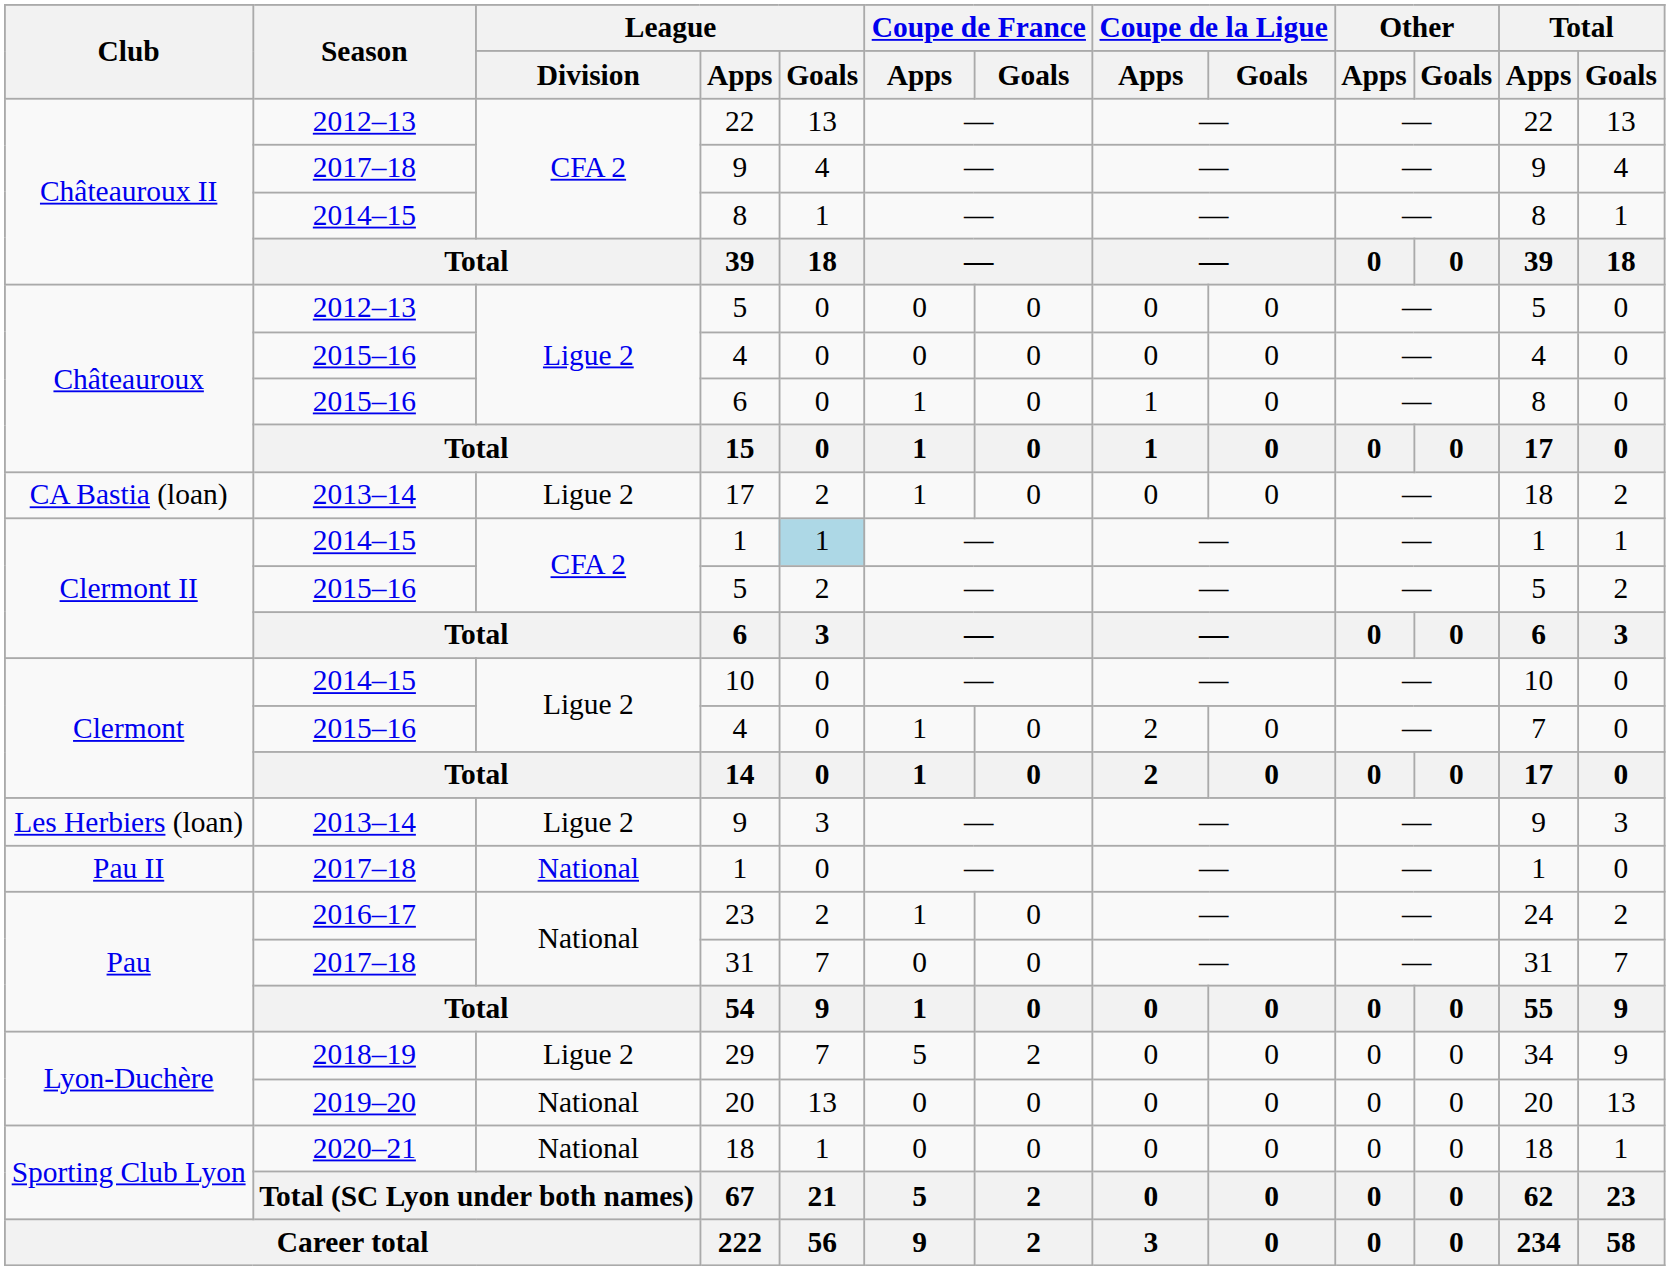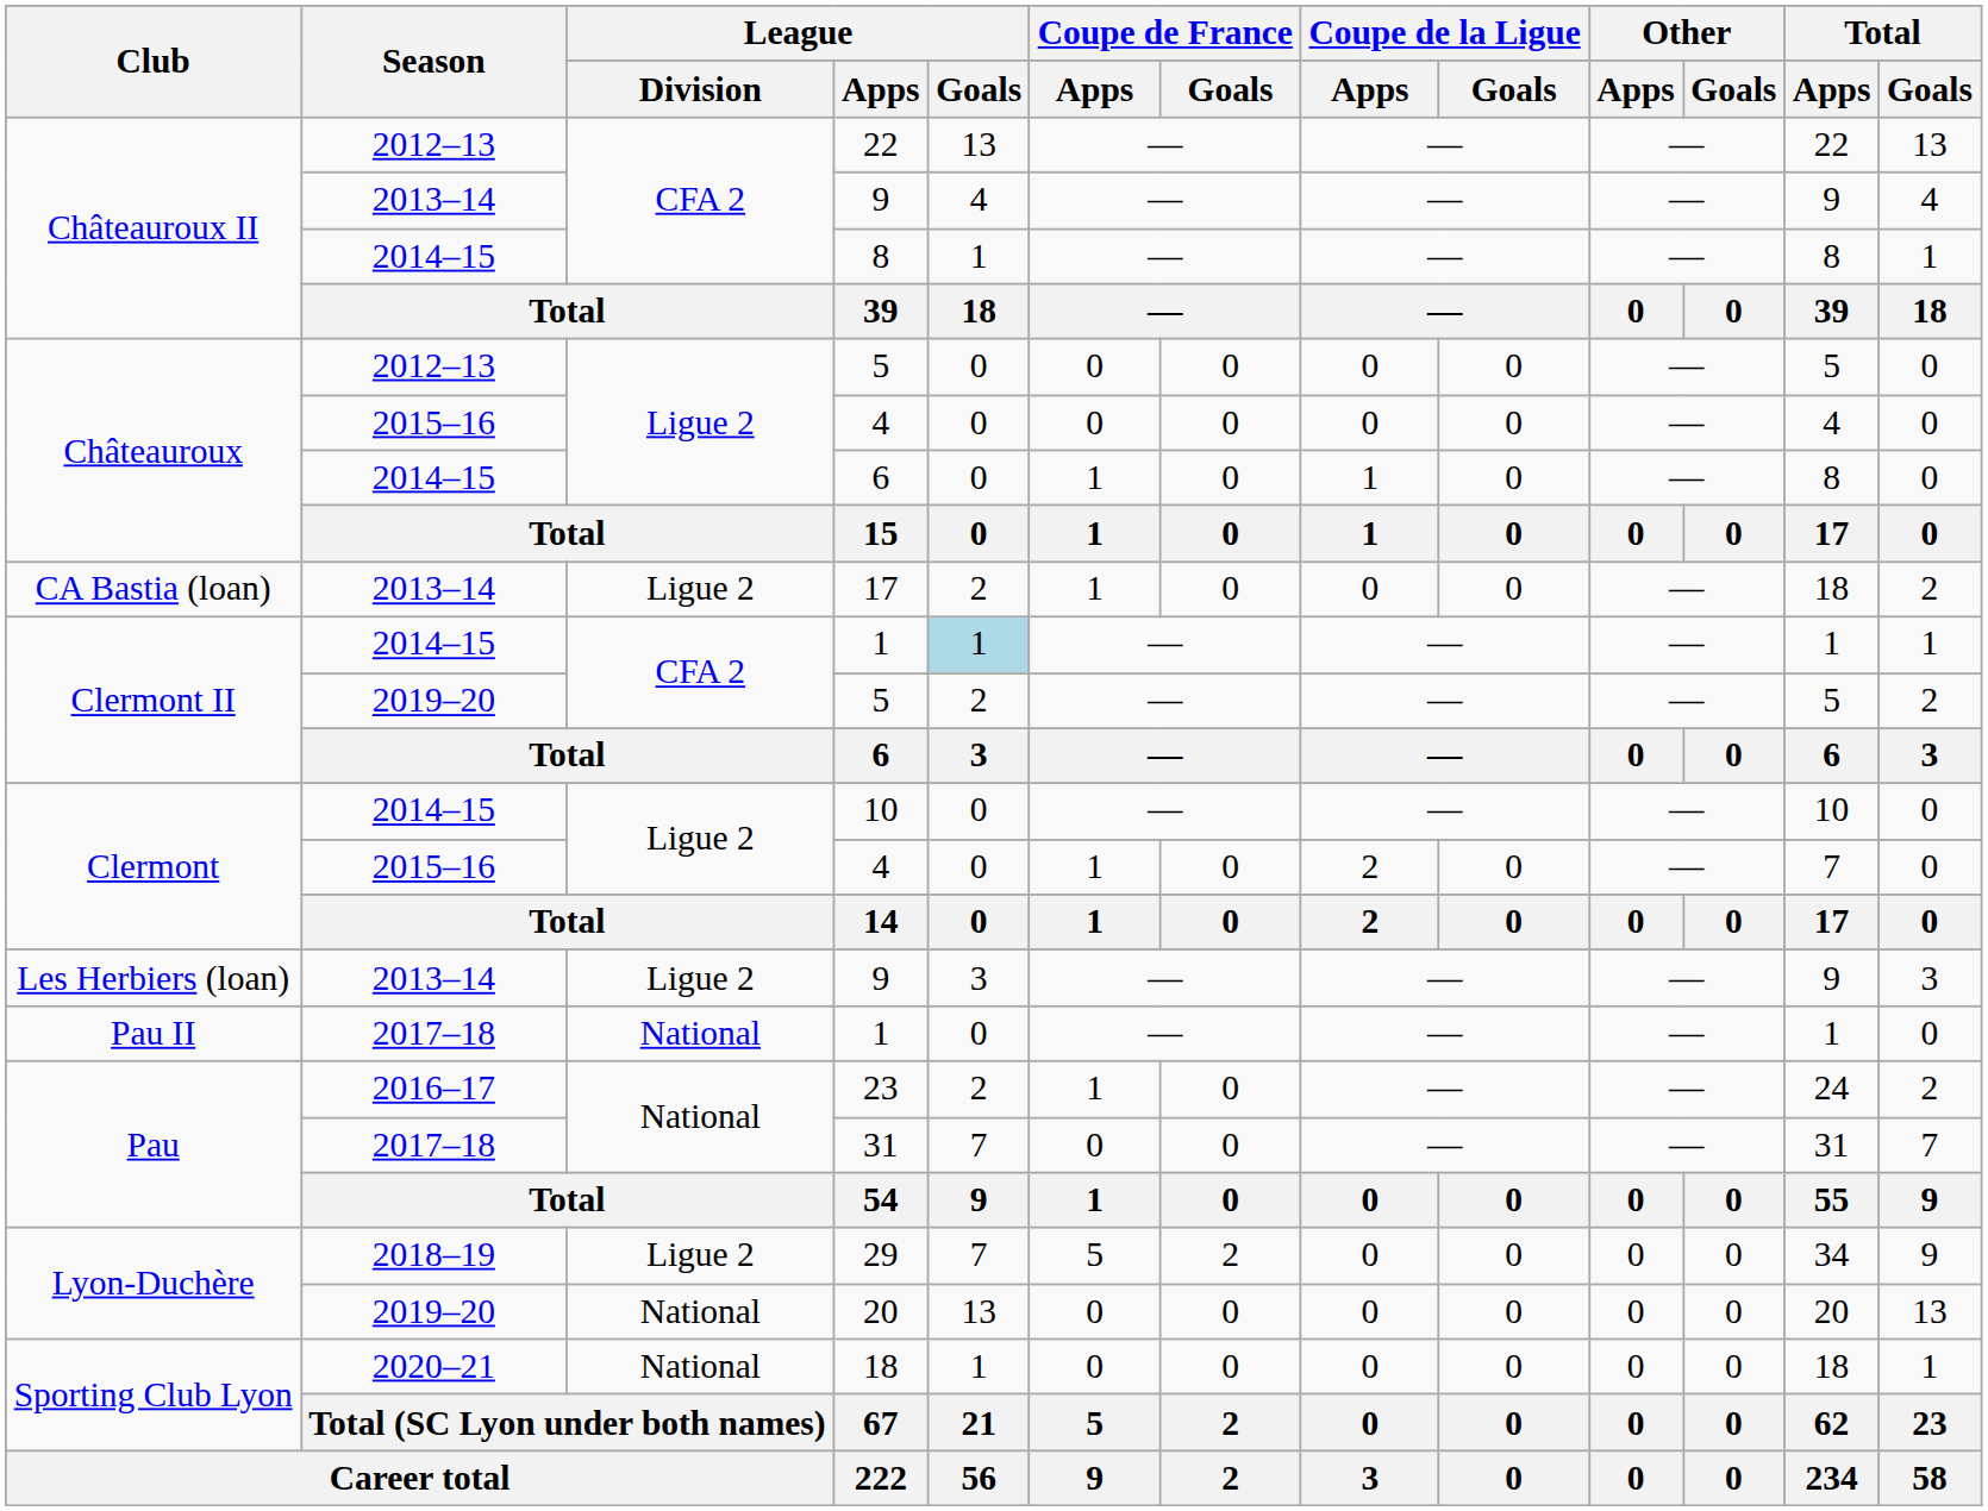Châteauroux II / 9 | Season: 2017–18 -> 2013–14
Châteauroux / 6 | Season: 2015–16 -> 2014–15
Clermont II / 5 | Season: 2015–16 -> 2019–20
